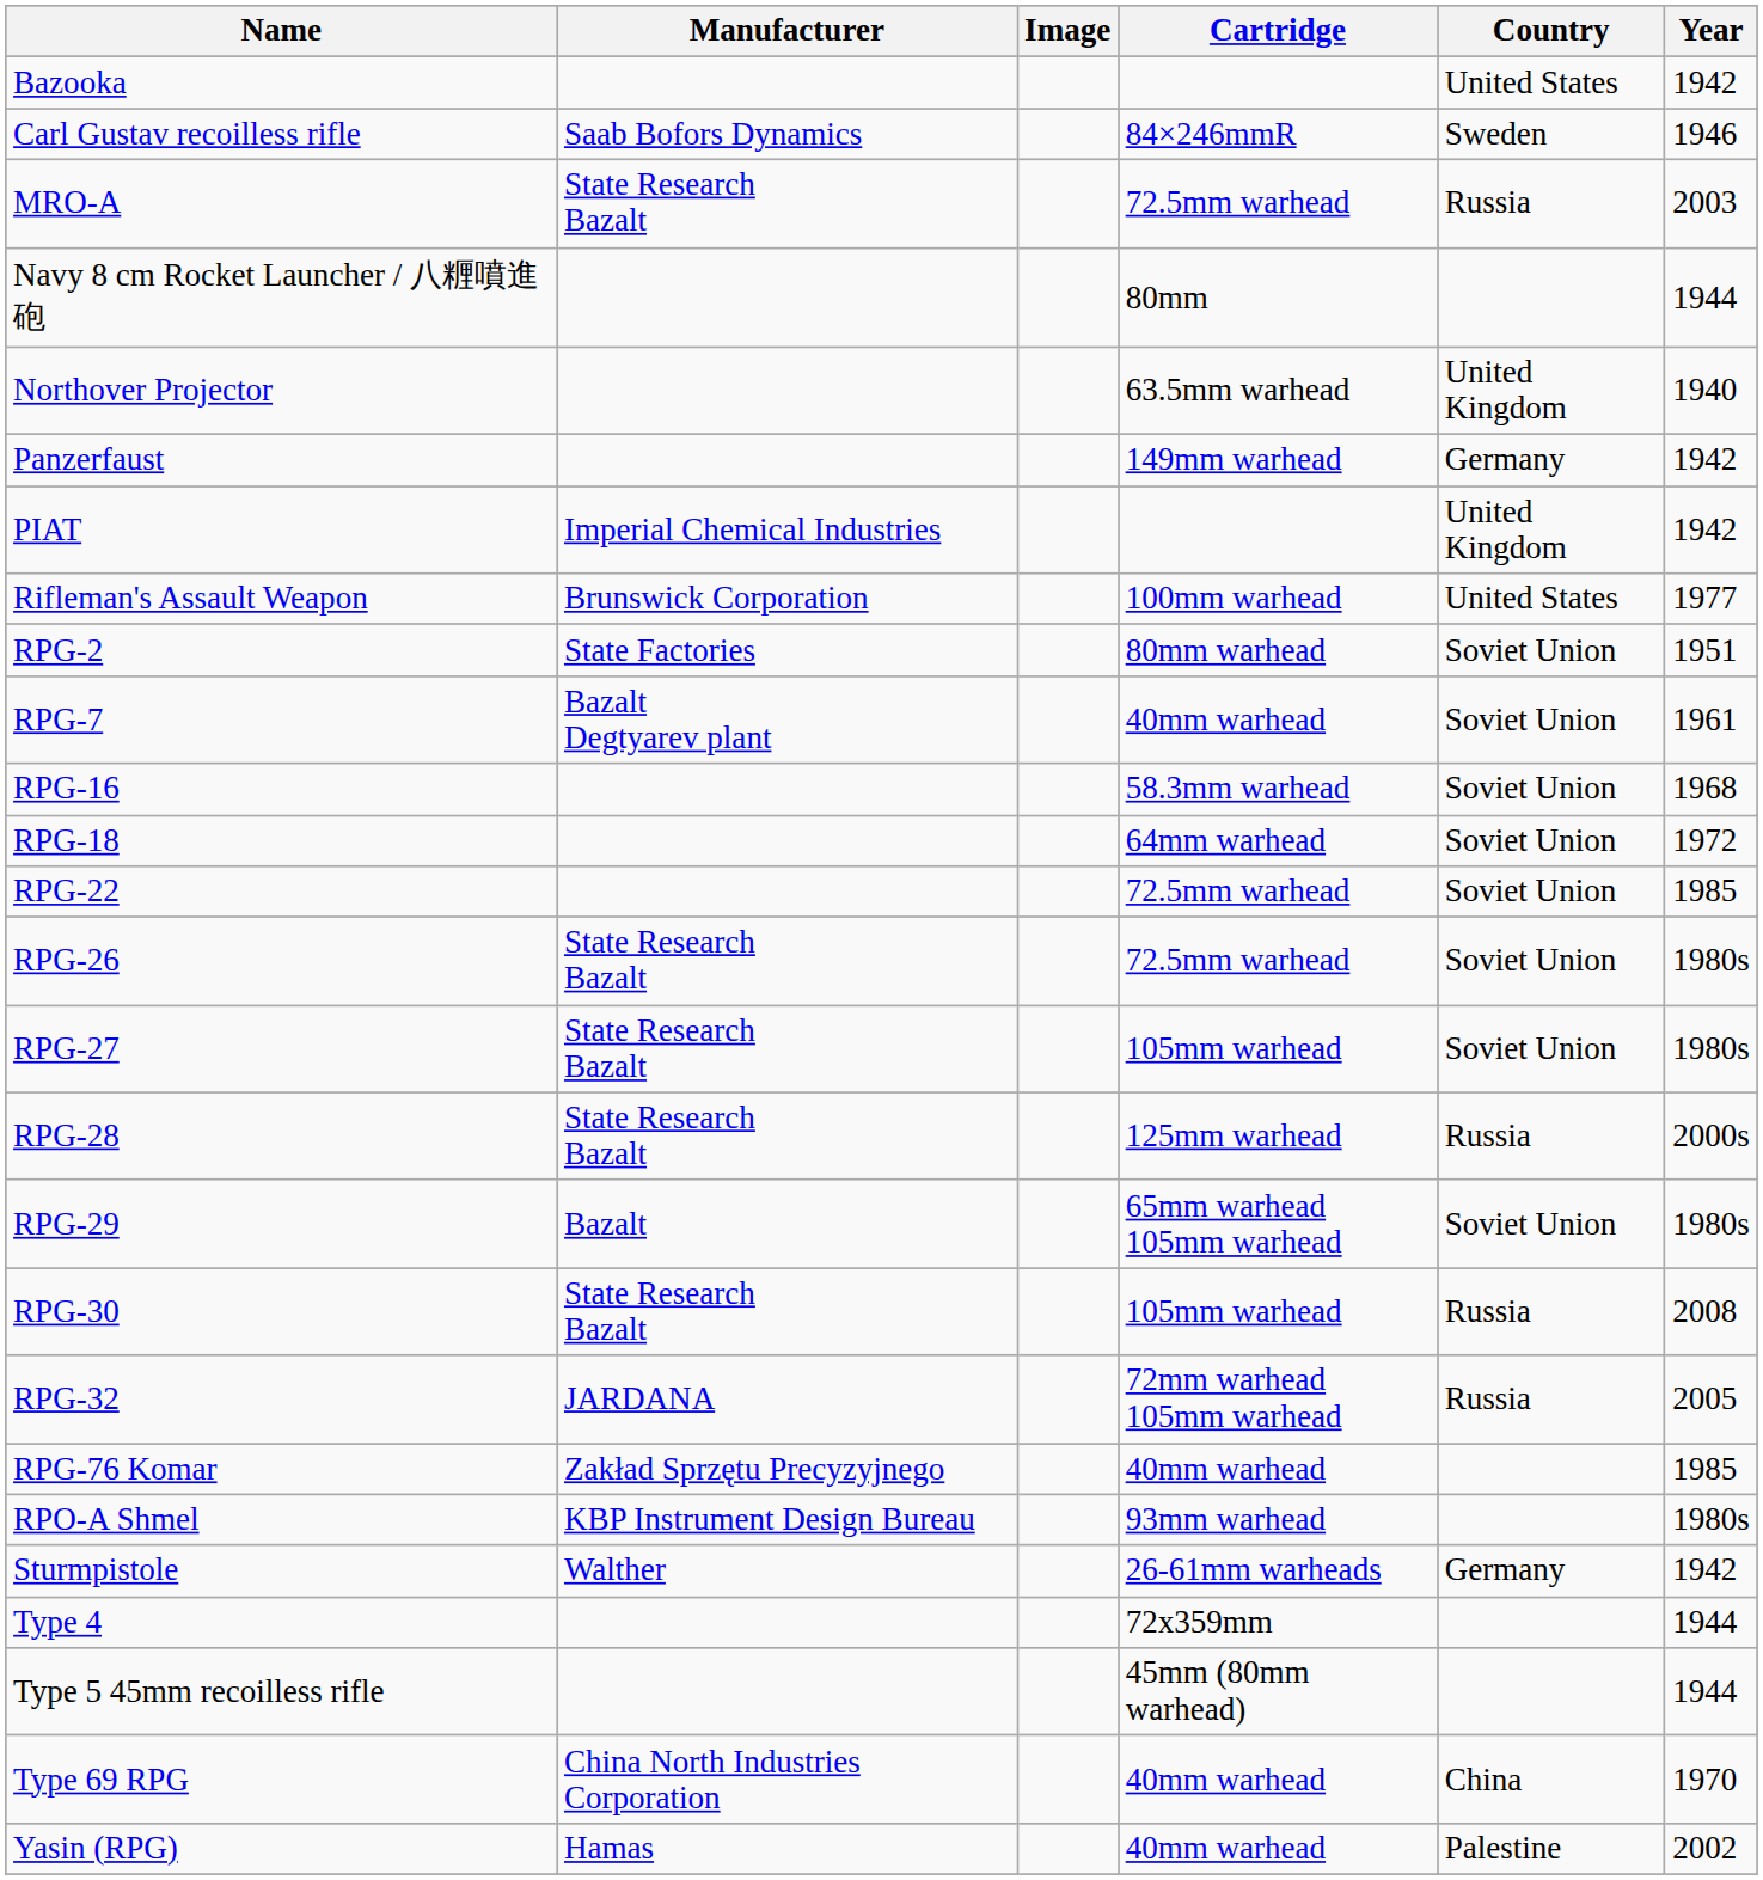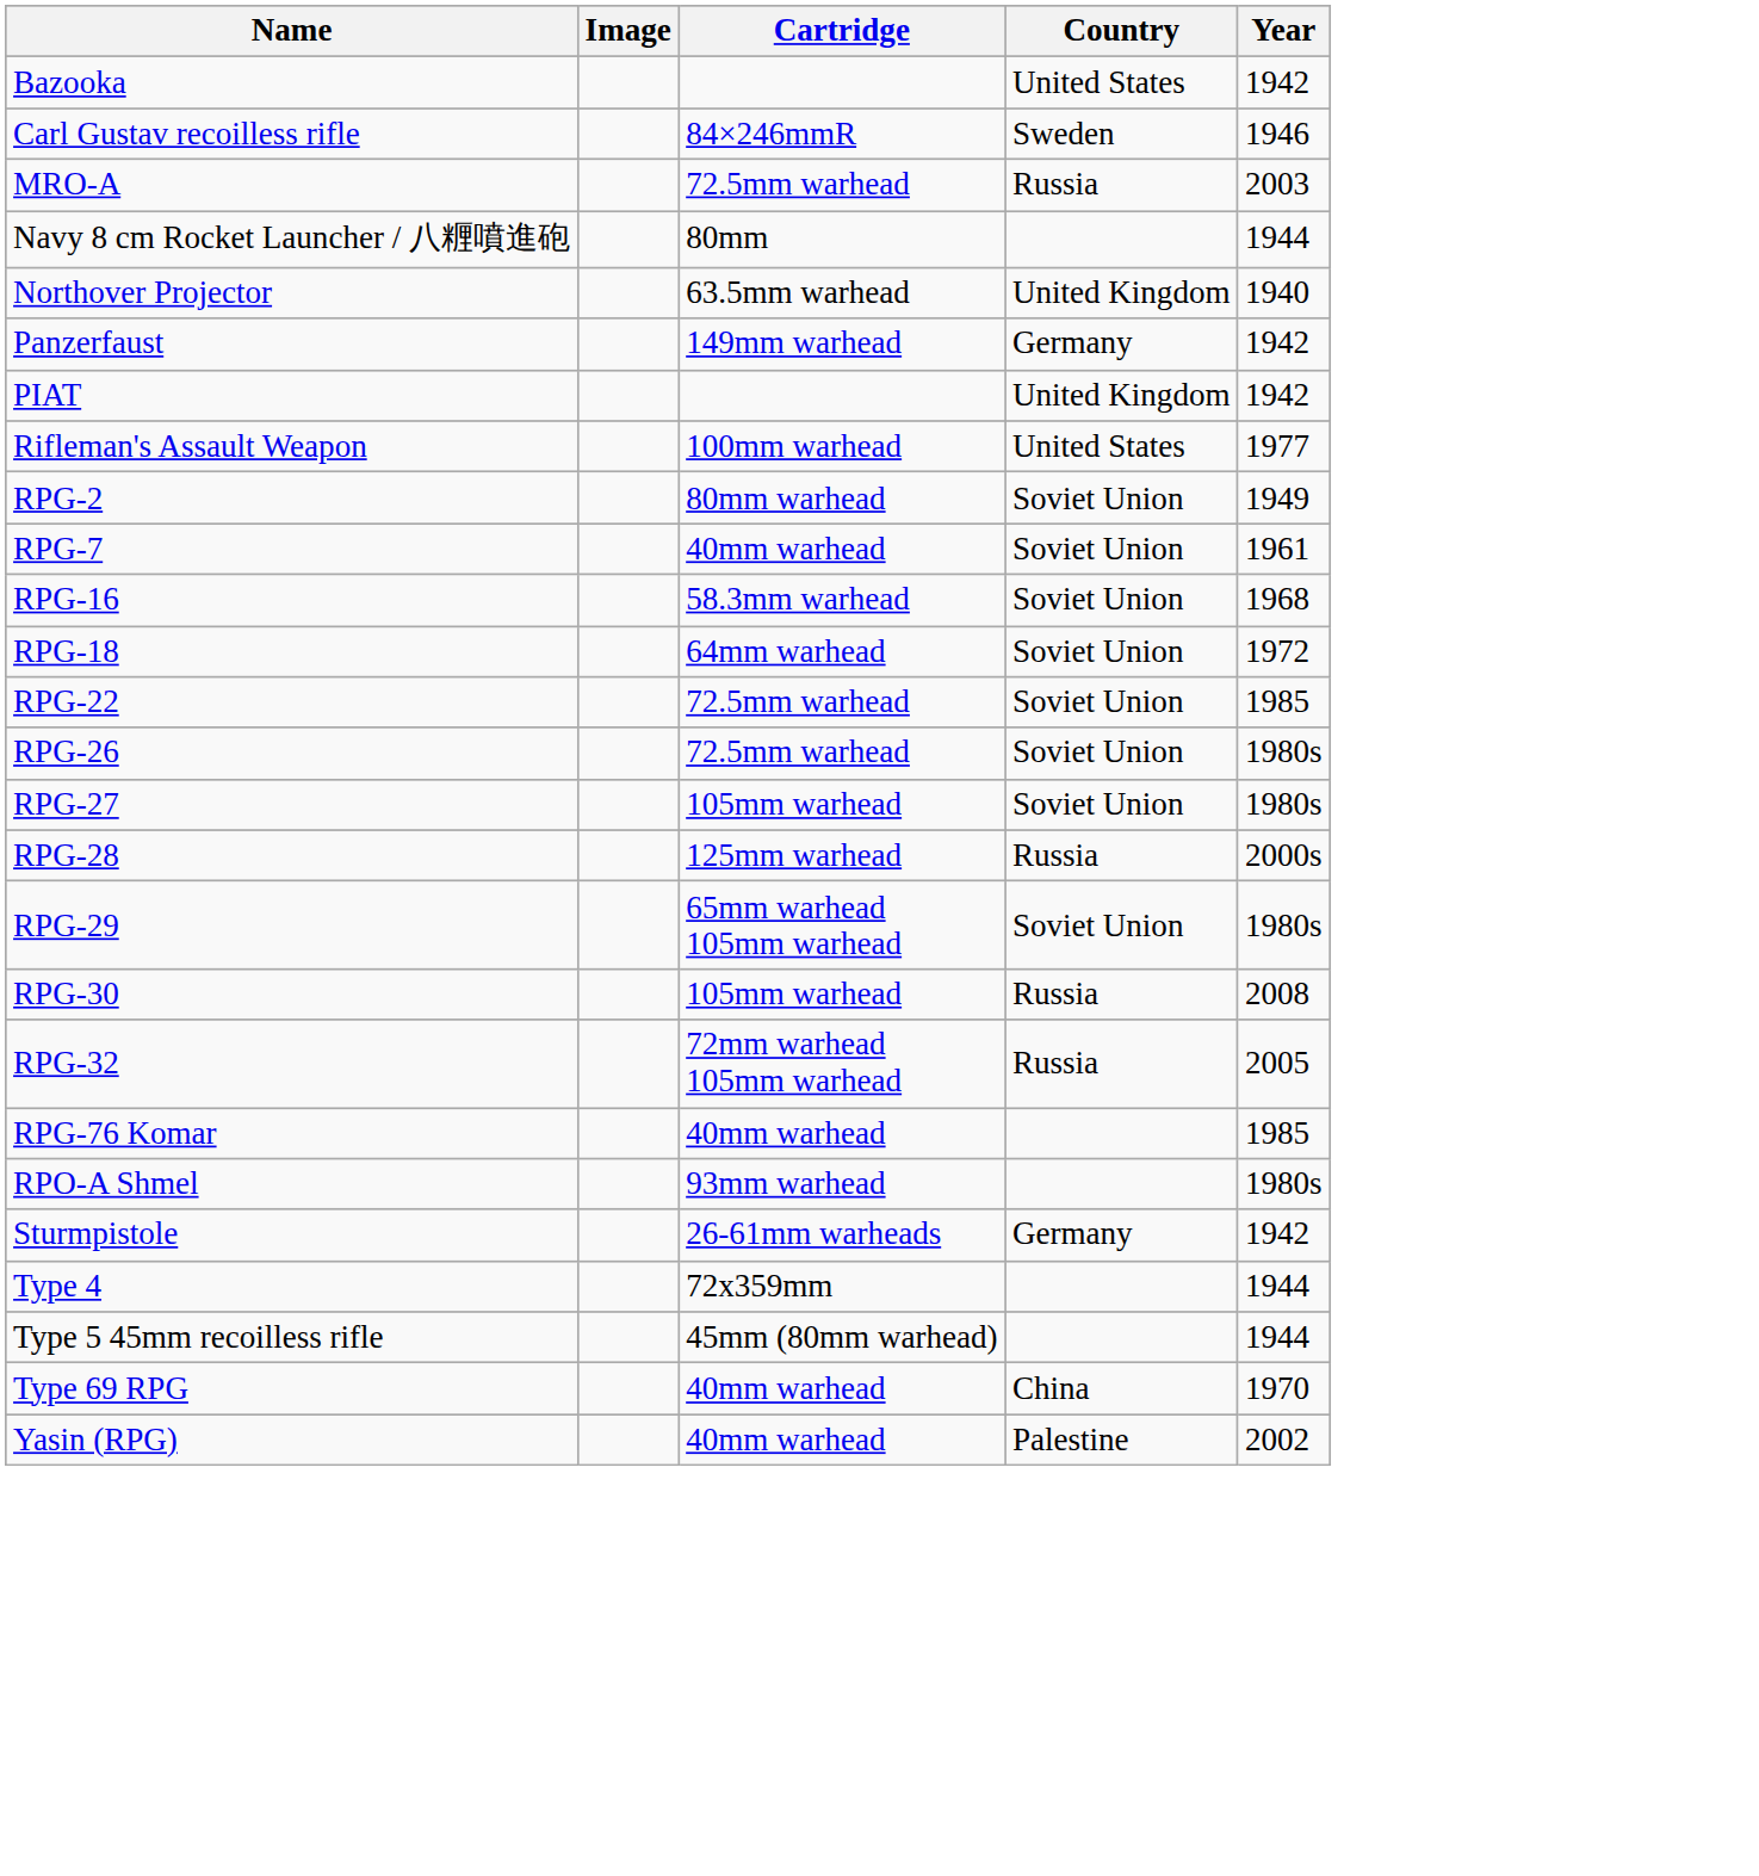- column: Manufacturer | Saab Bofors Dynamics | State Research Bazalt | Imperial Chemical Industries | Brunswick Corporation | State Factories | Bazalt Degtyarev plant | State Research Bazalt | State Research Bazalt | State Research Bazalt | Bazalt | State Research Bazalt | JARDANA | Zakład Sprzętu Precyzyjnego | KBP Instrument Design Bureau | Walther | China North Industries Corporation | Hamas
RPG-2 | Year: 1951 -> 1949
